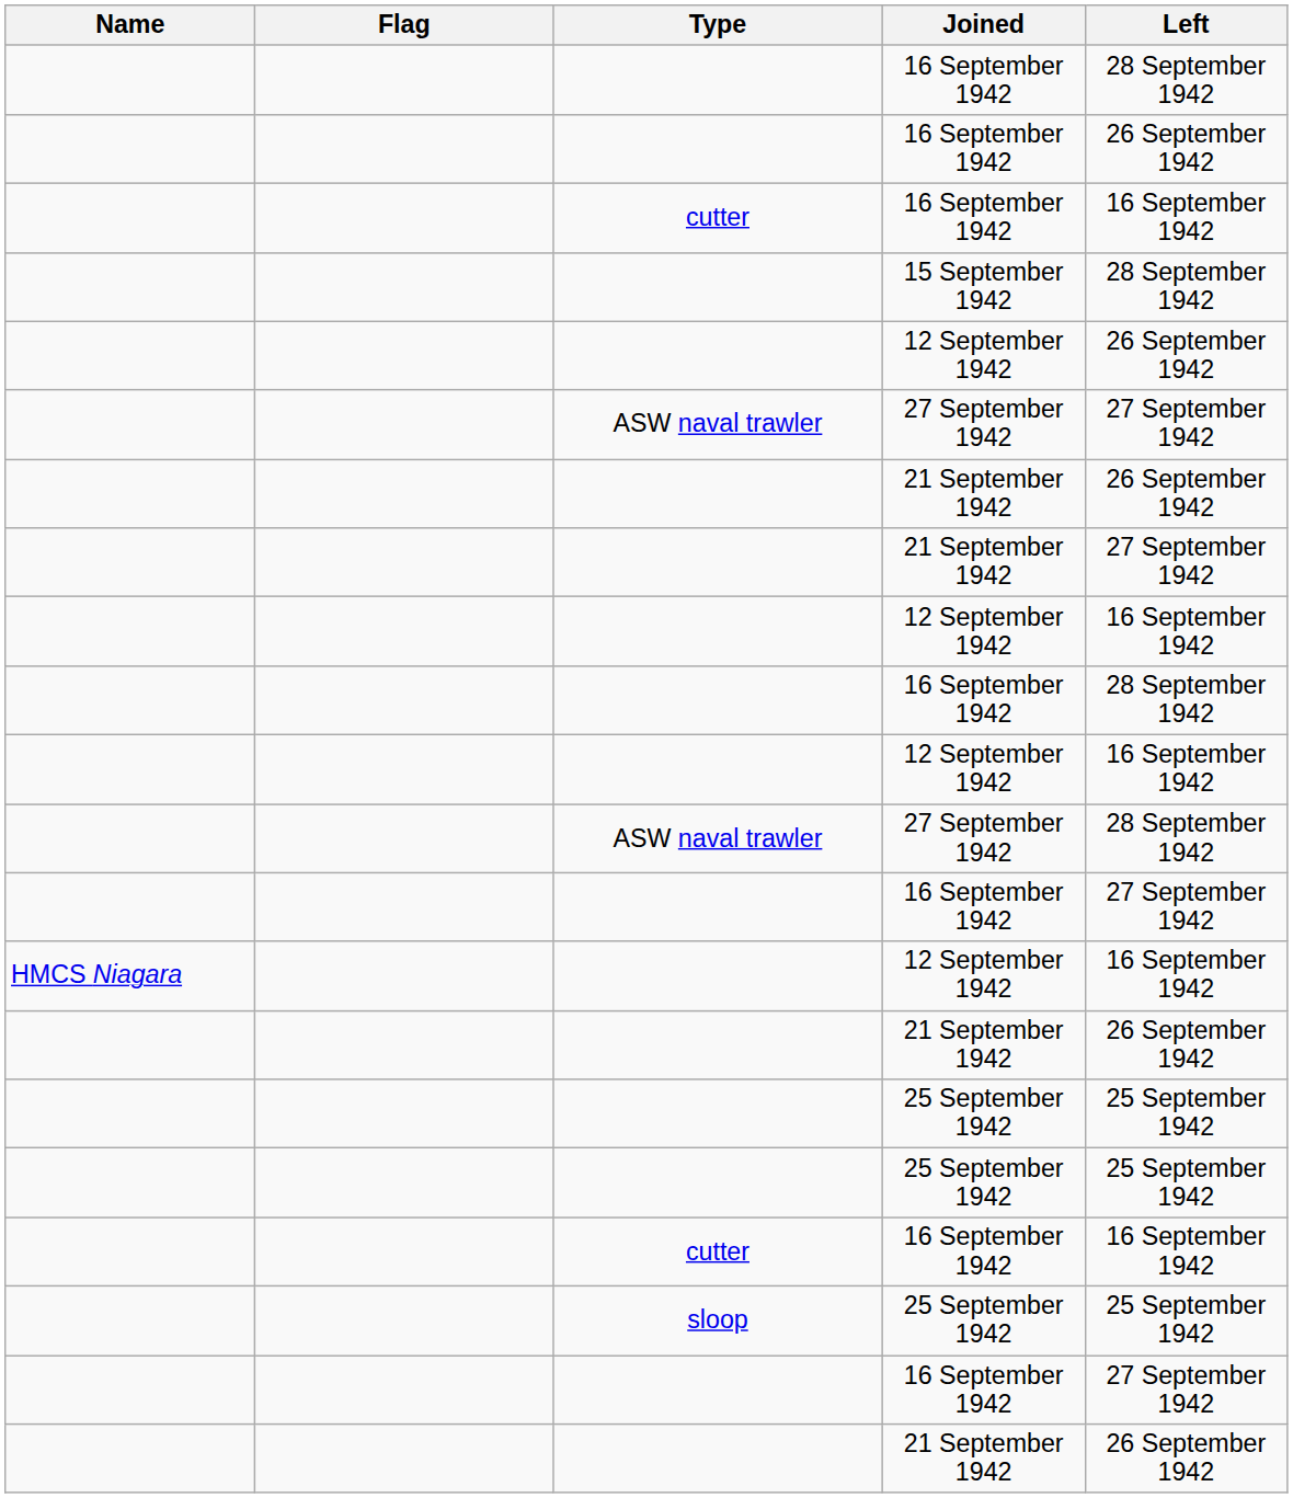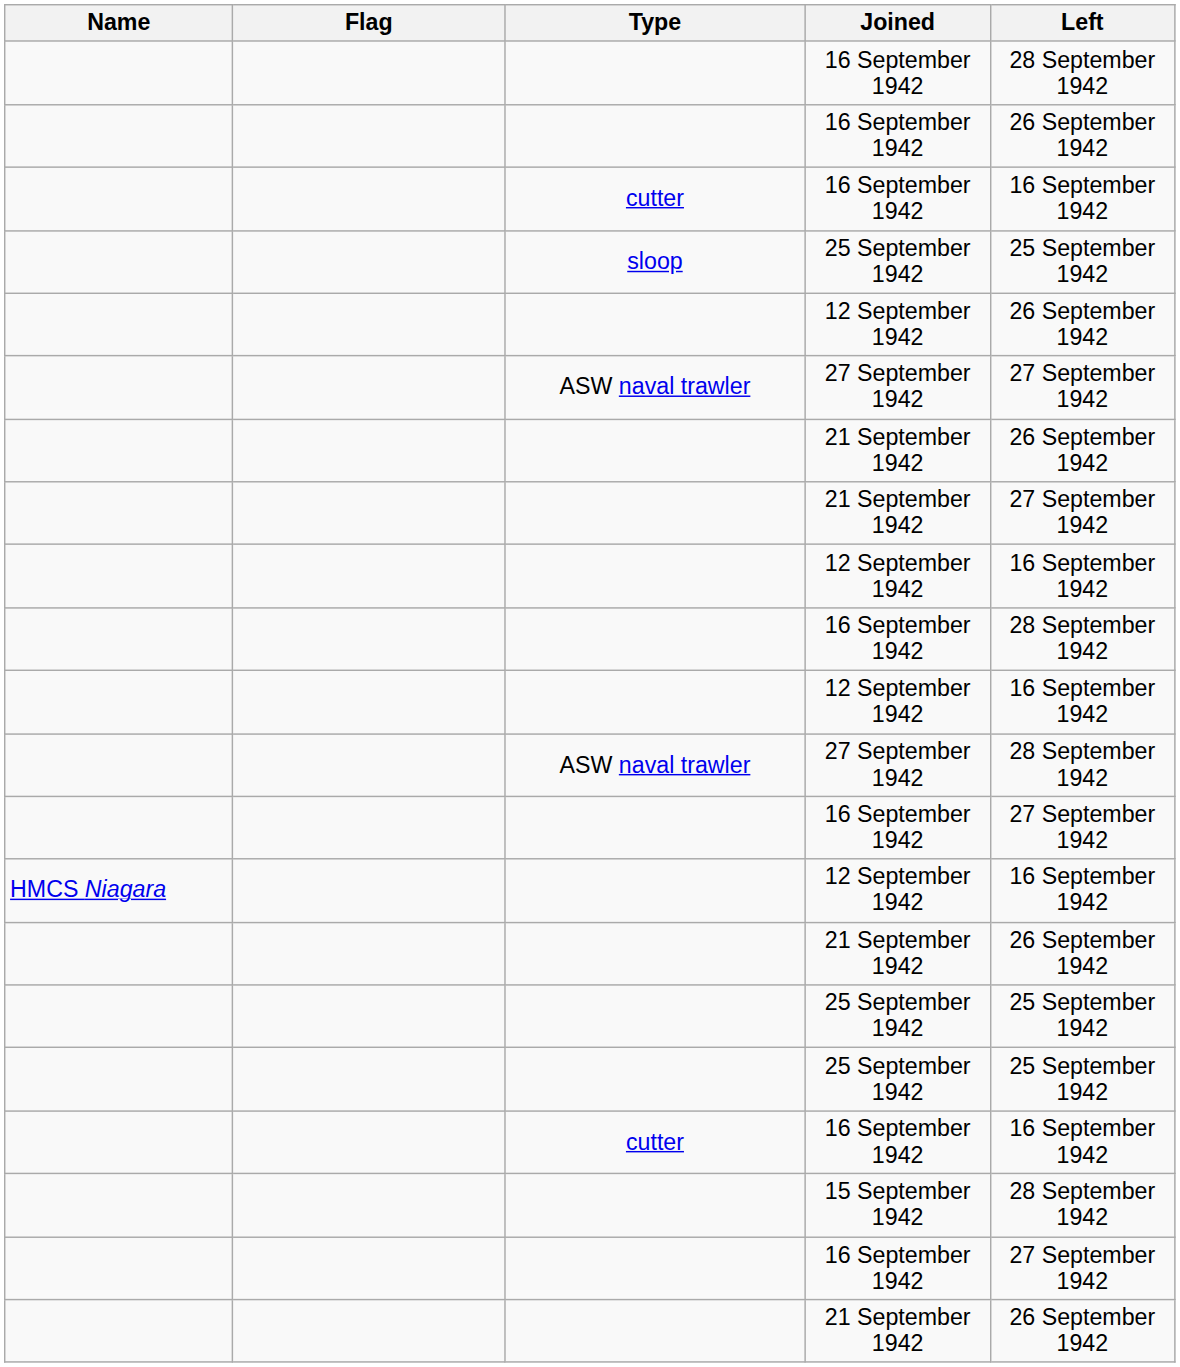rows swapped: sloop / 25 September 1942 <-> 15 September 1942
